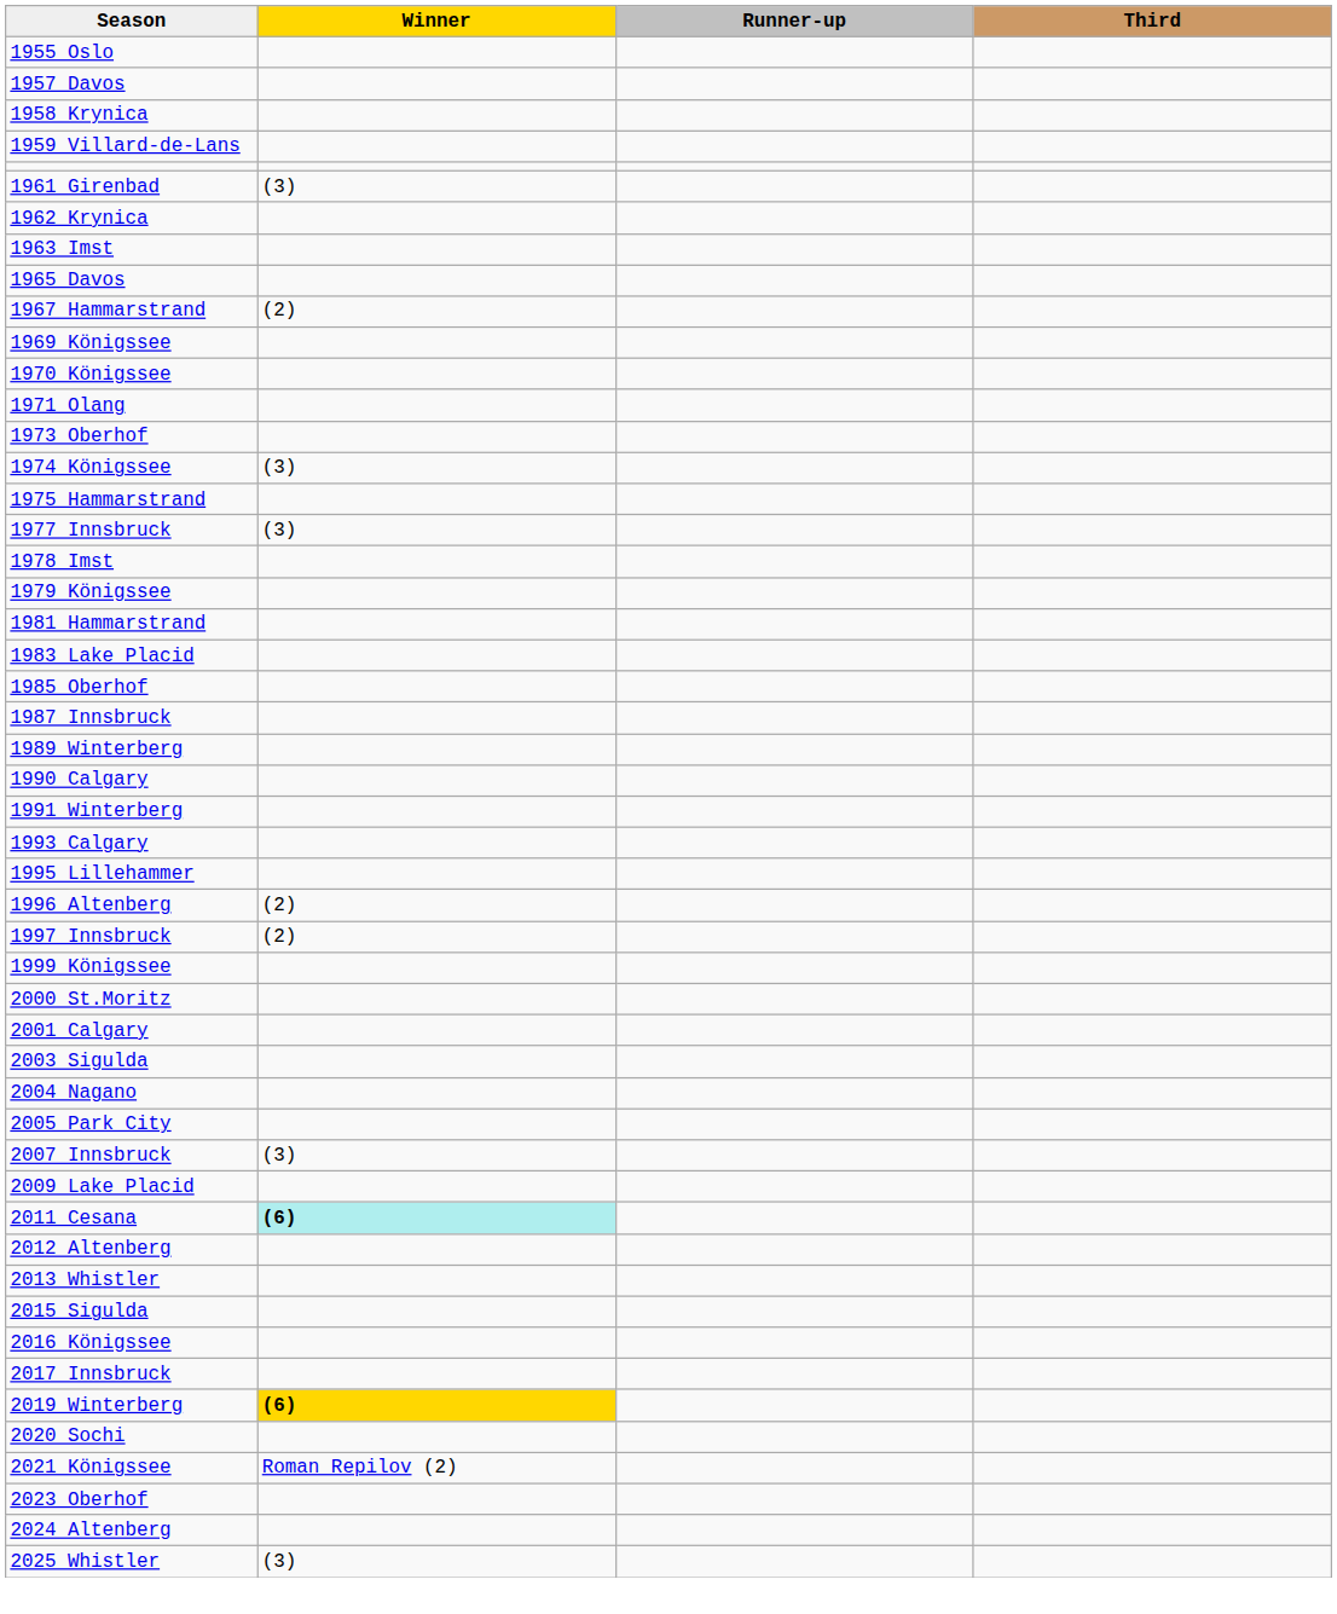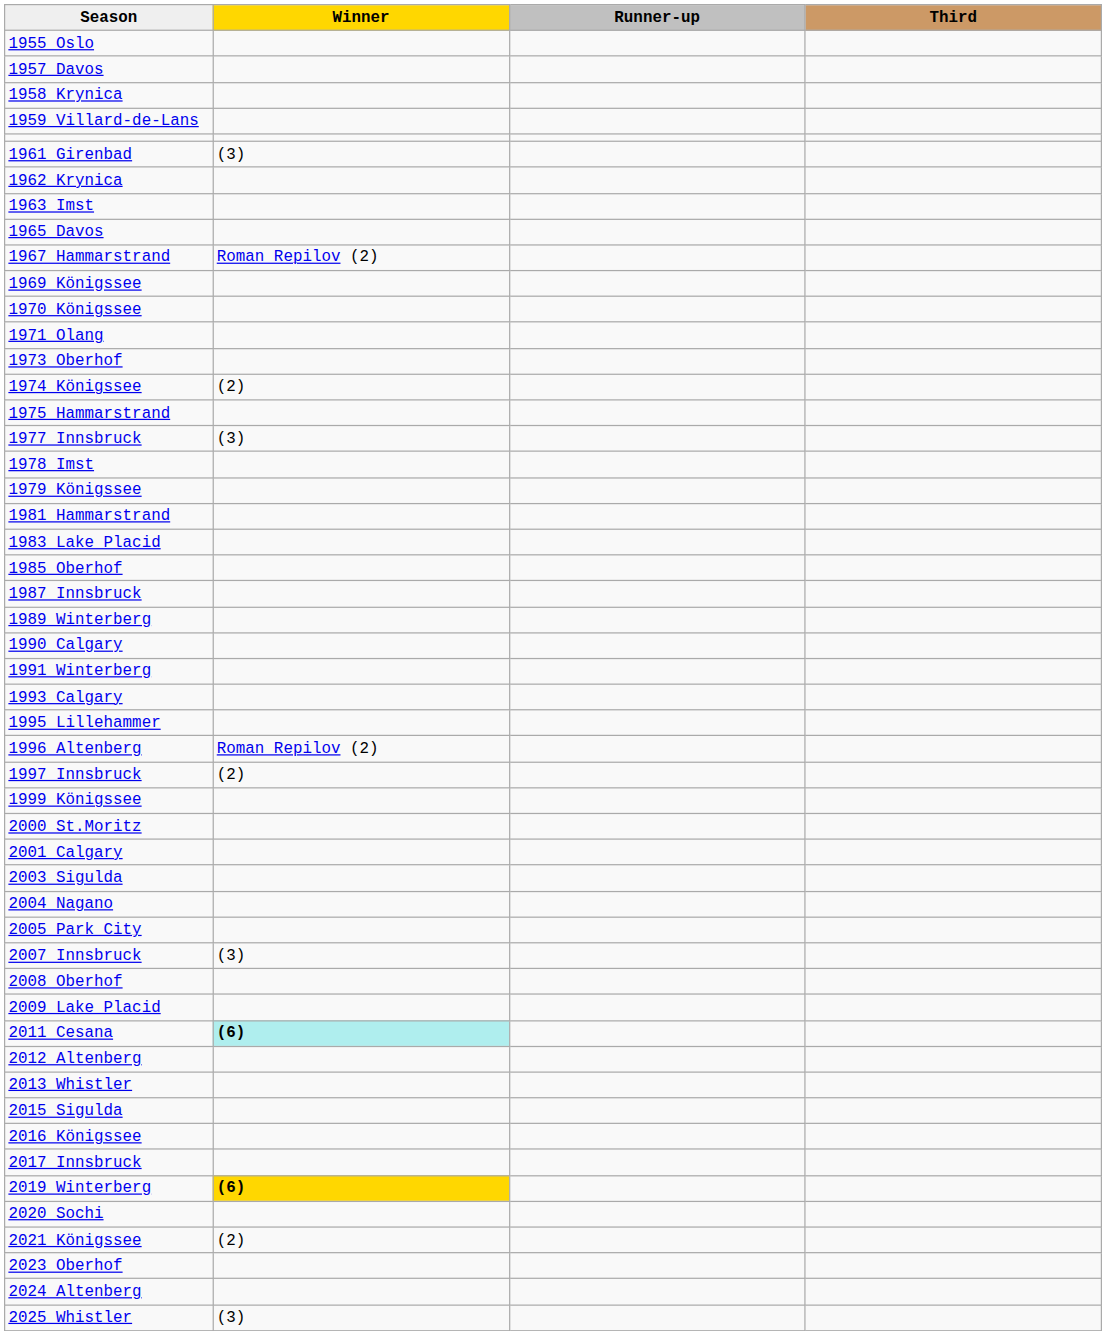1967 Hammarstrand | Winner: (2) -> Roman Repilov (2)
1974 Königssee | Winner: (3) -> (2)
1996 Altenberg | Winner: (2) -> Roman Repilov (2)
+ row: 2008 Oberhof
2021 Königssee | Winner: Roman Repilov (2) -> (2)
